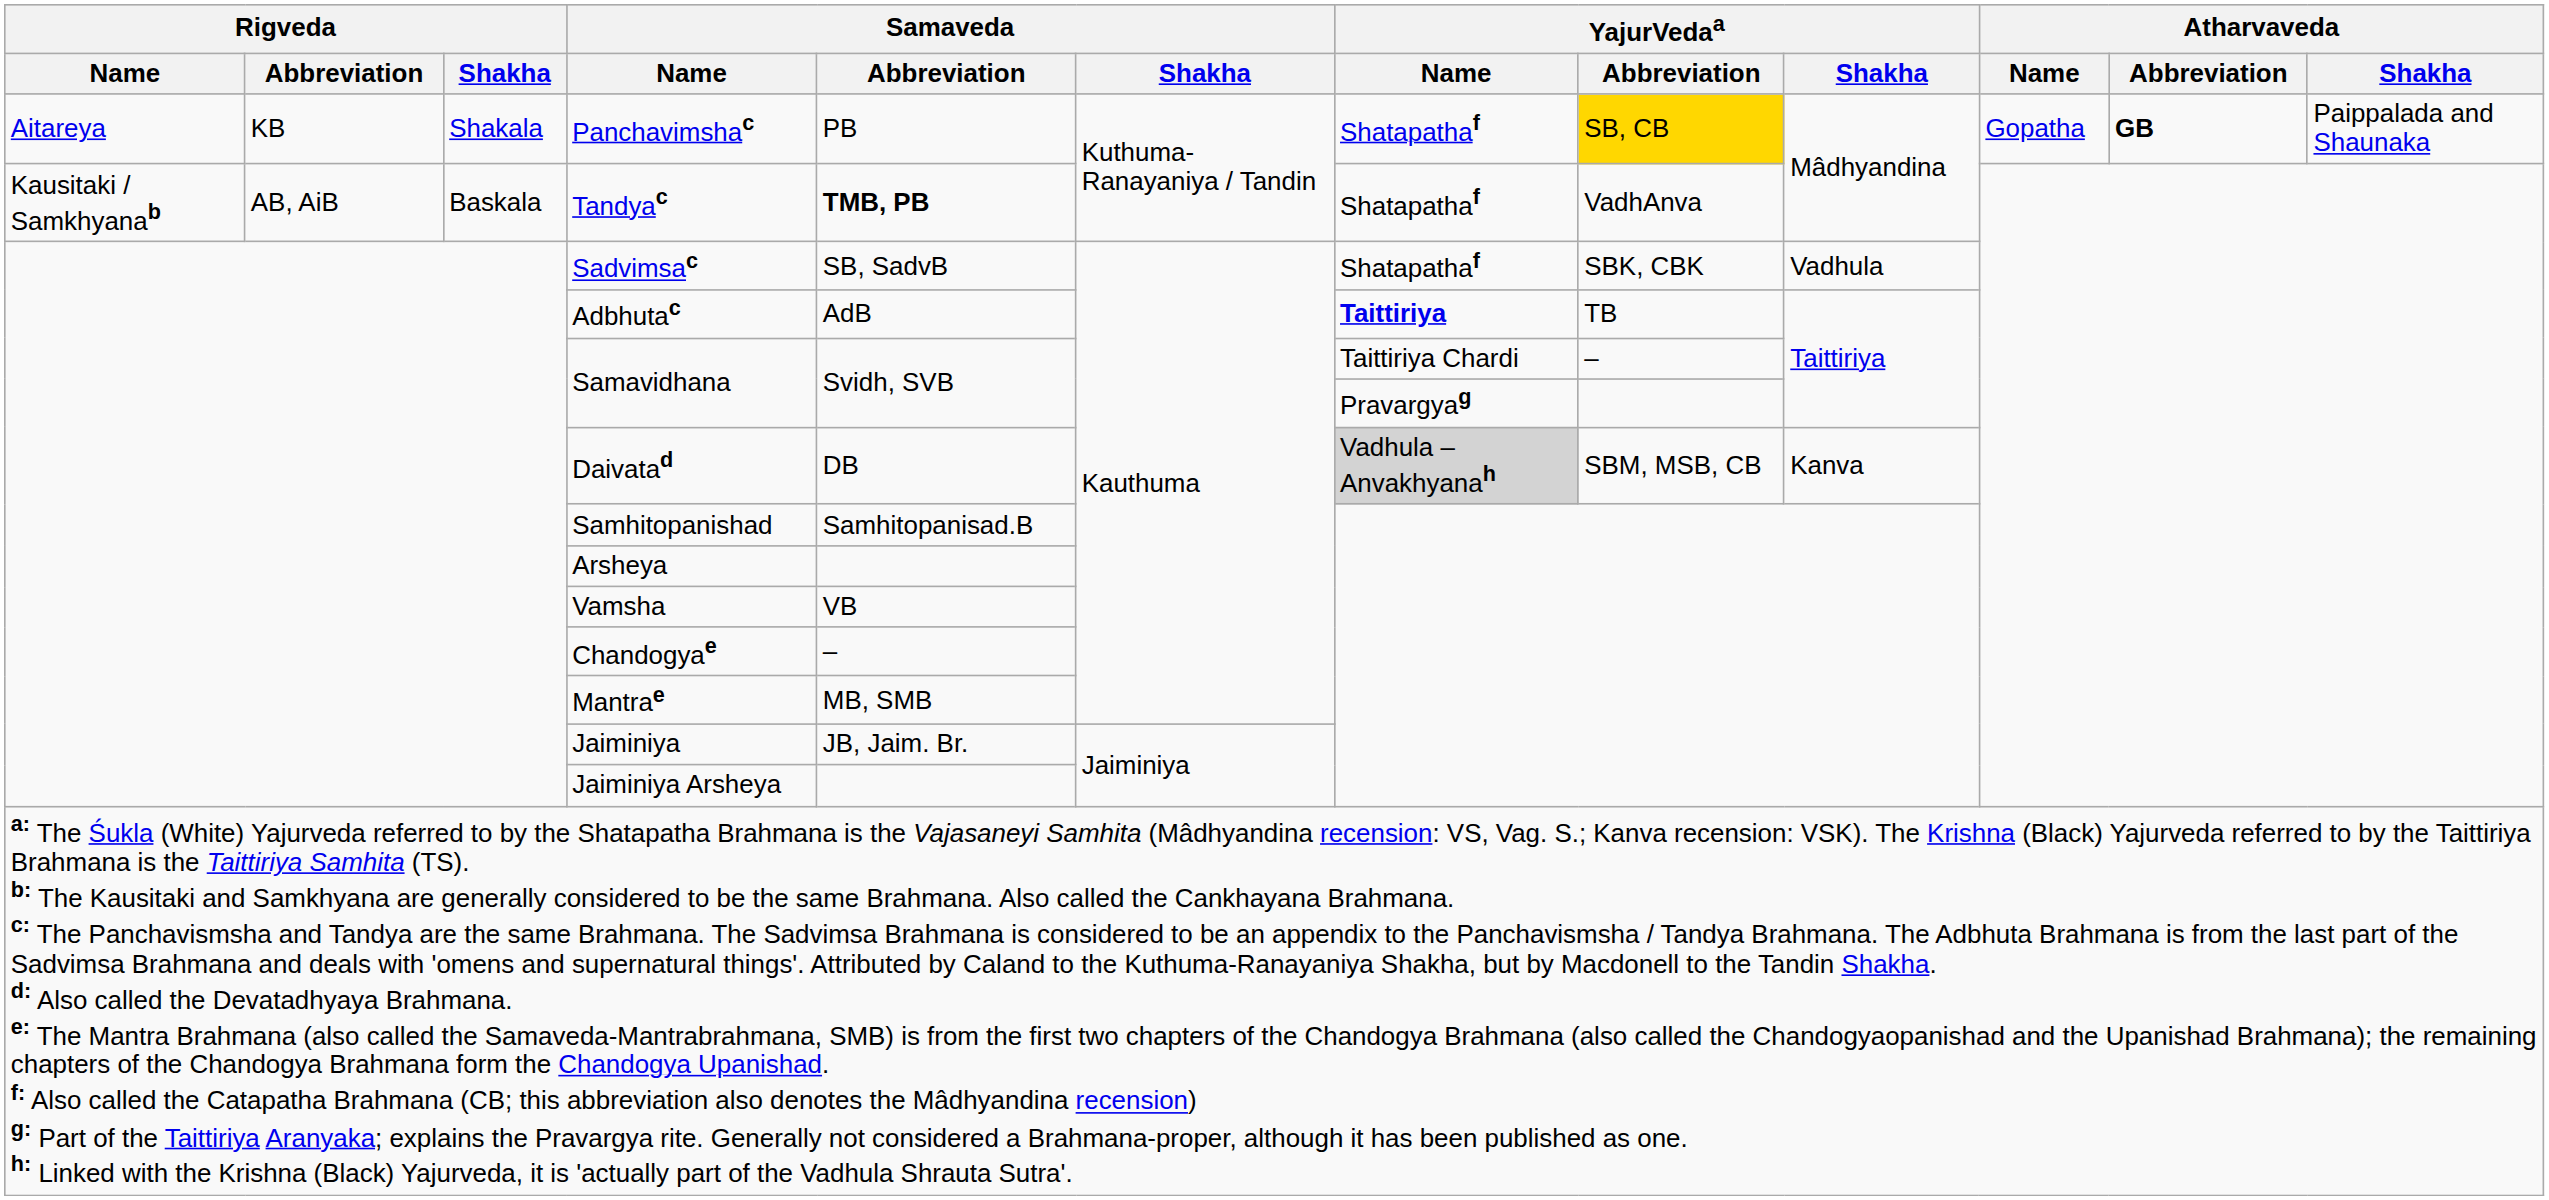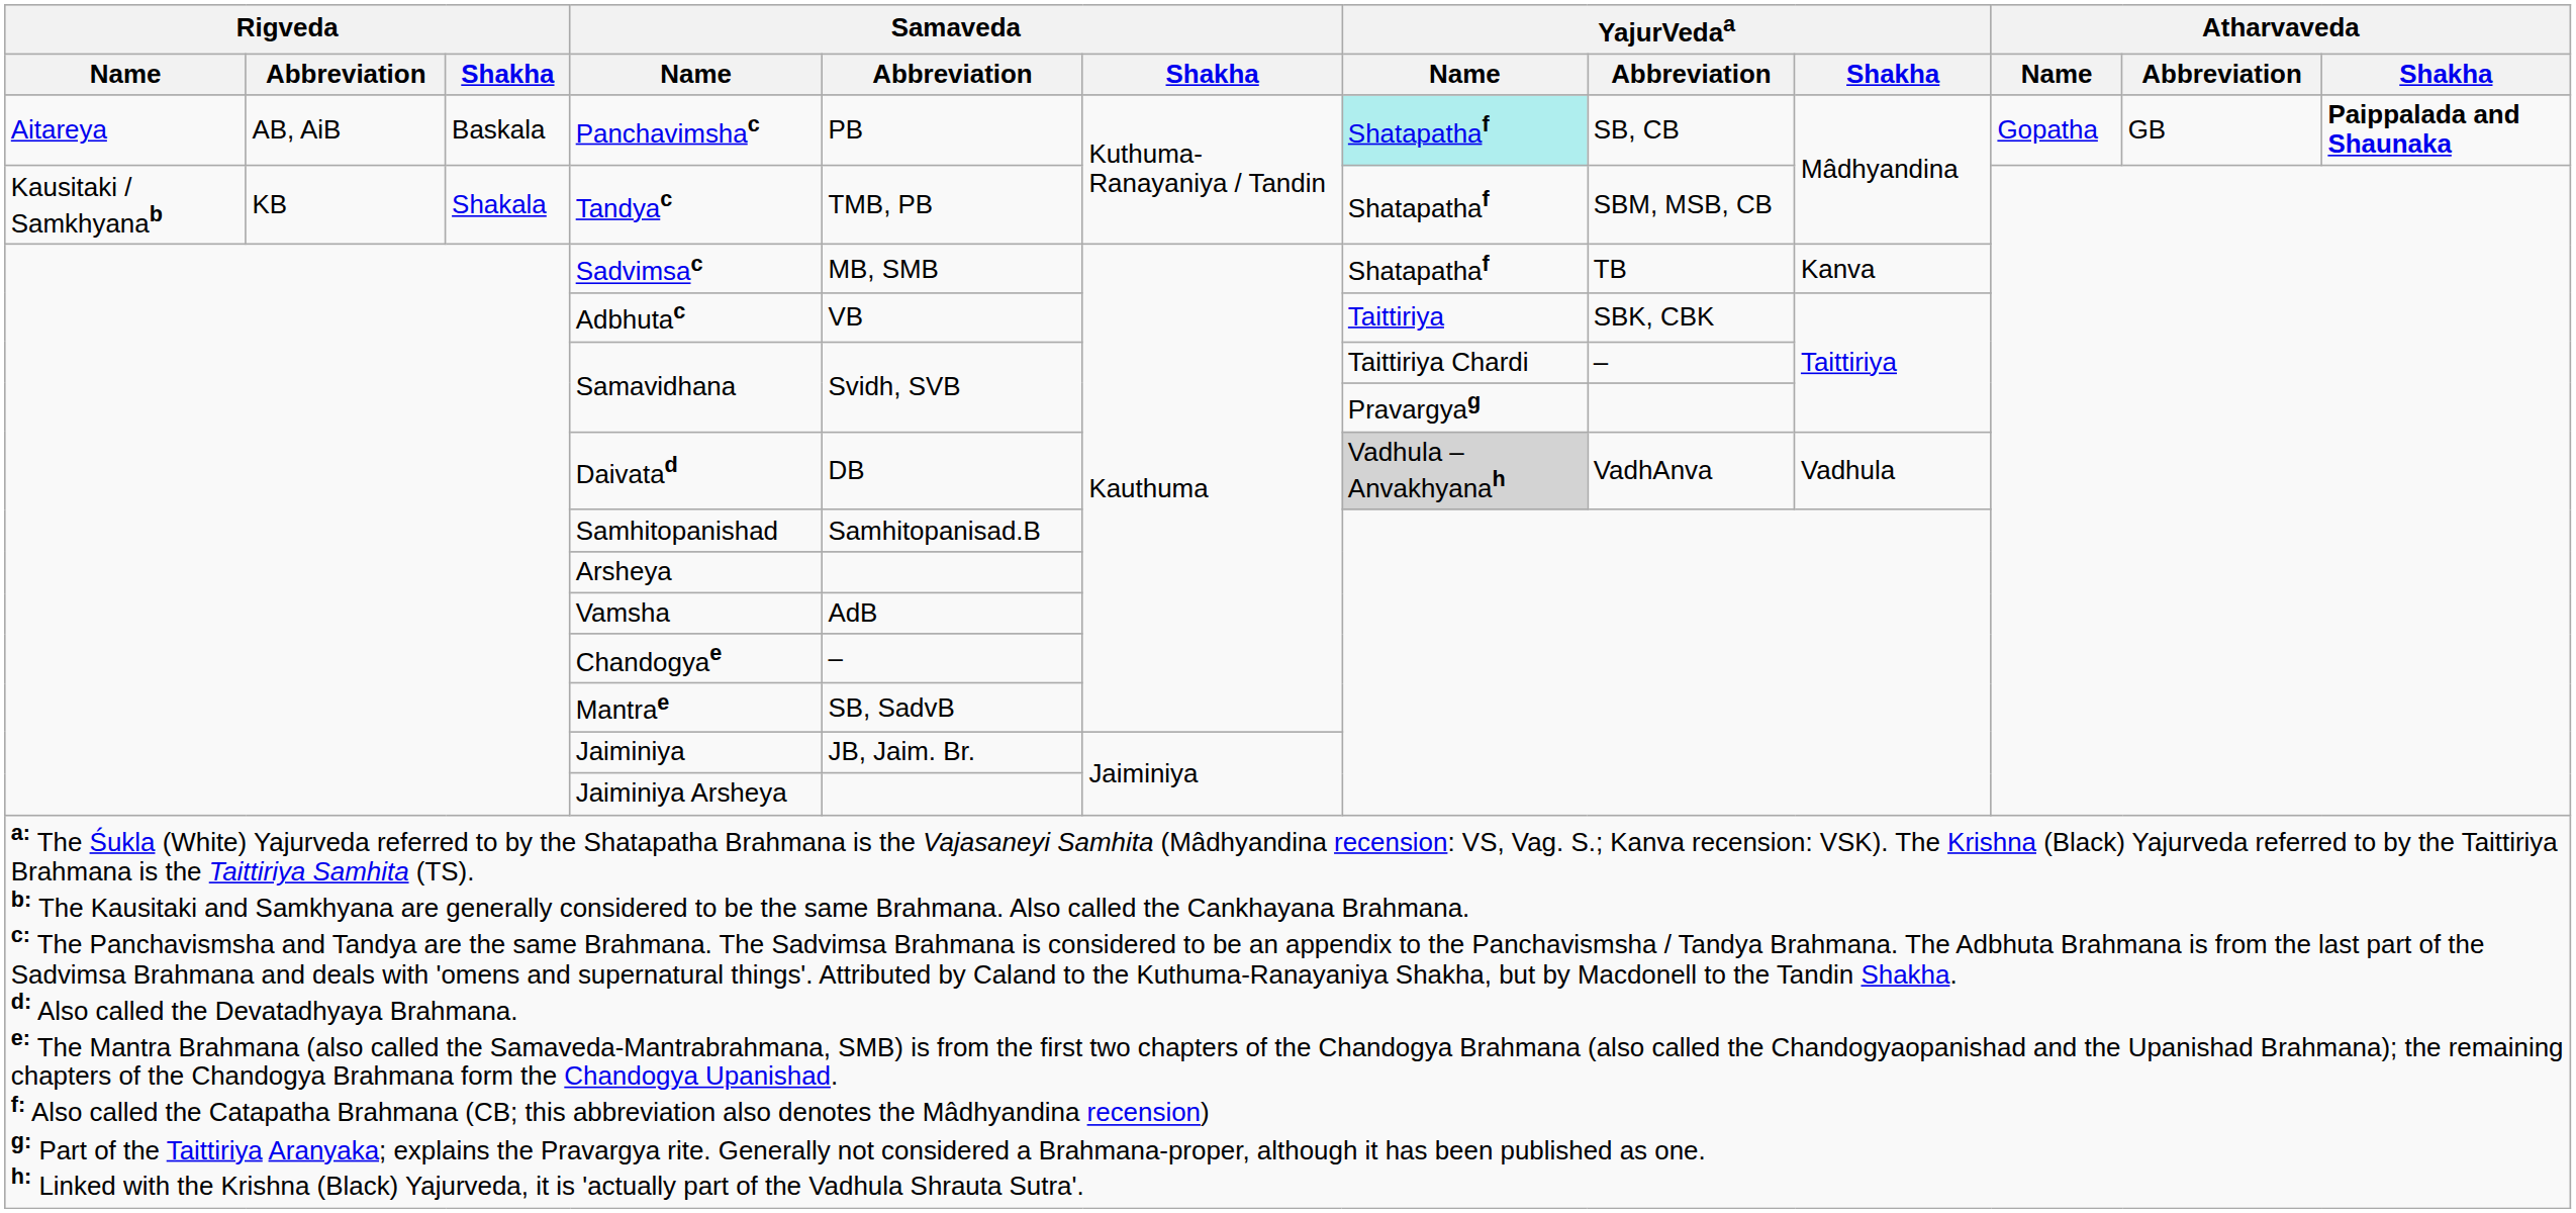Panchavimshac | Rigveda / Abbreviation: KB -> AB, AiB
Panchavimshac | Rigveda / Shakha: Shakala -> Baskala
Panchavimshac | YajurVedaa / Name: no background -> paleturquoise background
Panchavimshac | YajurVedaa / Abbreviation: gold background -> no background
Panchavimshac | Atharvaveda / Abbreviation: bold -> normal
Panchavimshac | Atharvaveda / Shakha: normal -> bold
Tandyac | Rigveda / Abbreviation: AB, AiB -> KB
Tandyac | Rigveda / Shakha: Baskala -> Shakala
Tandyac | Samaveda / Abbreviation: bold -> normal
Tandyac | YajurVedaa / Abbreviation: VadhAnva -> SBM, MSB, CB
Sadvimsac | Samaveda / Abbreviation: SB, SadvB -> MB, SMB
Sadvimsac | YajurVedaa / Abbreviation: SBK, CBK -> TB
Sadvimsac | YajurVedaa / Shakha: Vadhula -> Kanva
Adbhutac | Samaveda / Abbreviation: AdB -> VB
Adbhutac | YajurVedaa / Name: bold -> normal
Adbhutac | YajurVedaa / Abbreviation: TB -> SBK, CBK
Daivatad | YajurVedaa / Abbreviation: SBM, MSB, CB -> VadhAnva
Daivatad | YajurVedaa / Shakha: Kanva -> Vadhula
Vamsha | Samaveda / Abbreviation: VB -> AdB
Mantrae | Samaveda / Abbreviation: MB, SMB -> SB, SadvB
